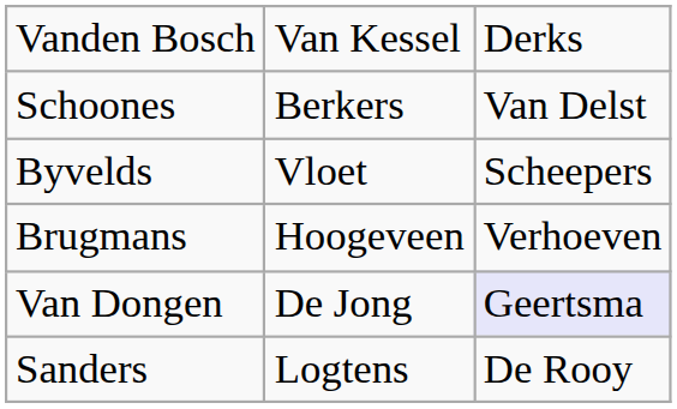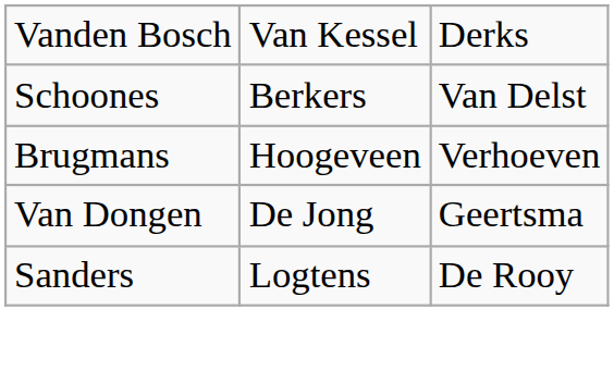- row: Byvelds | Vloet | Scheepers
Van Dongen | column 3: lavender background -> no background
